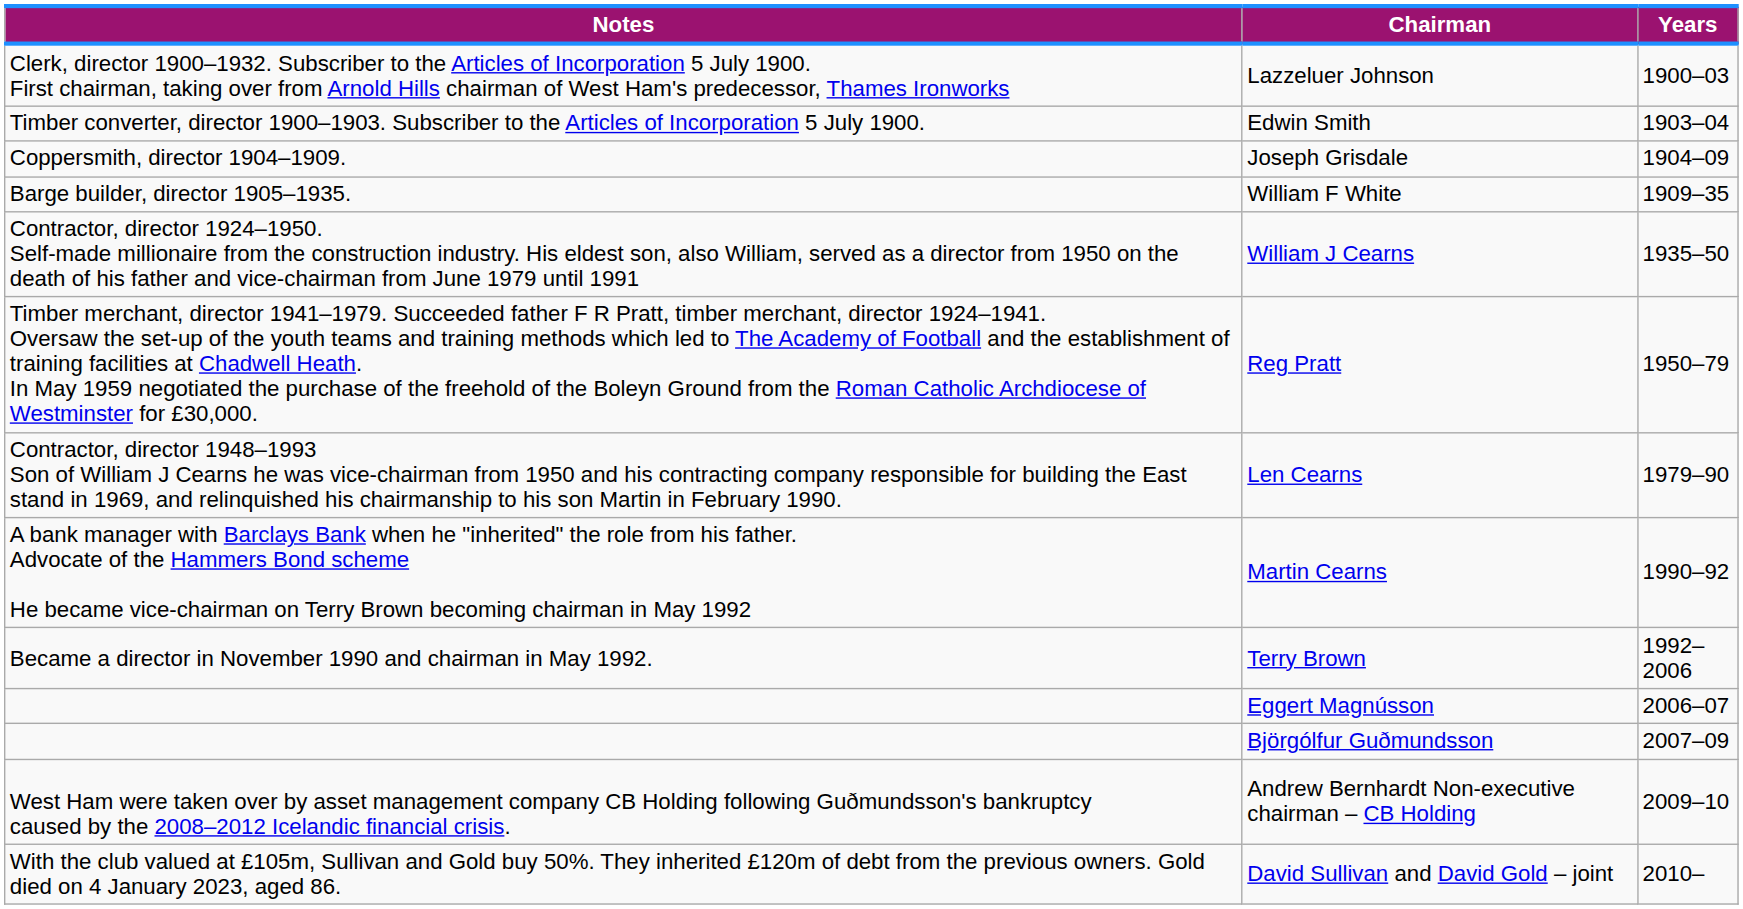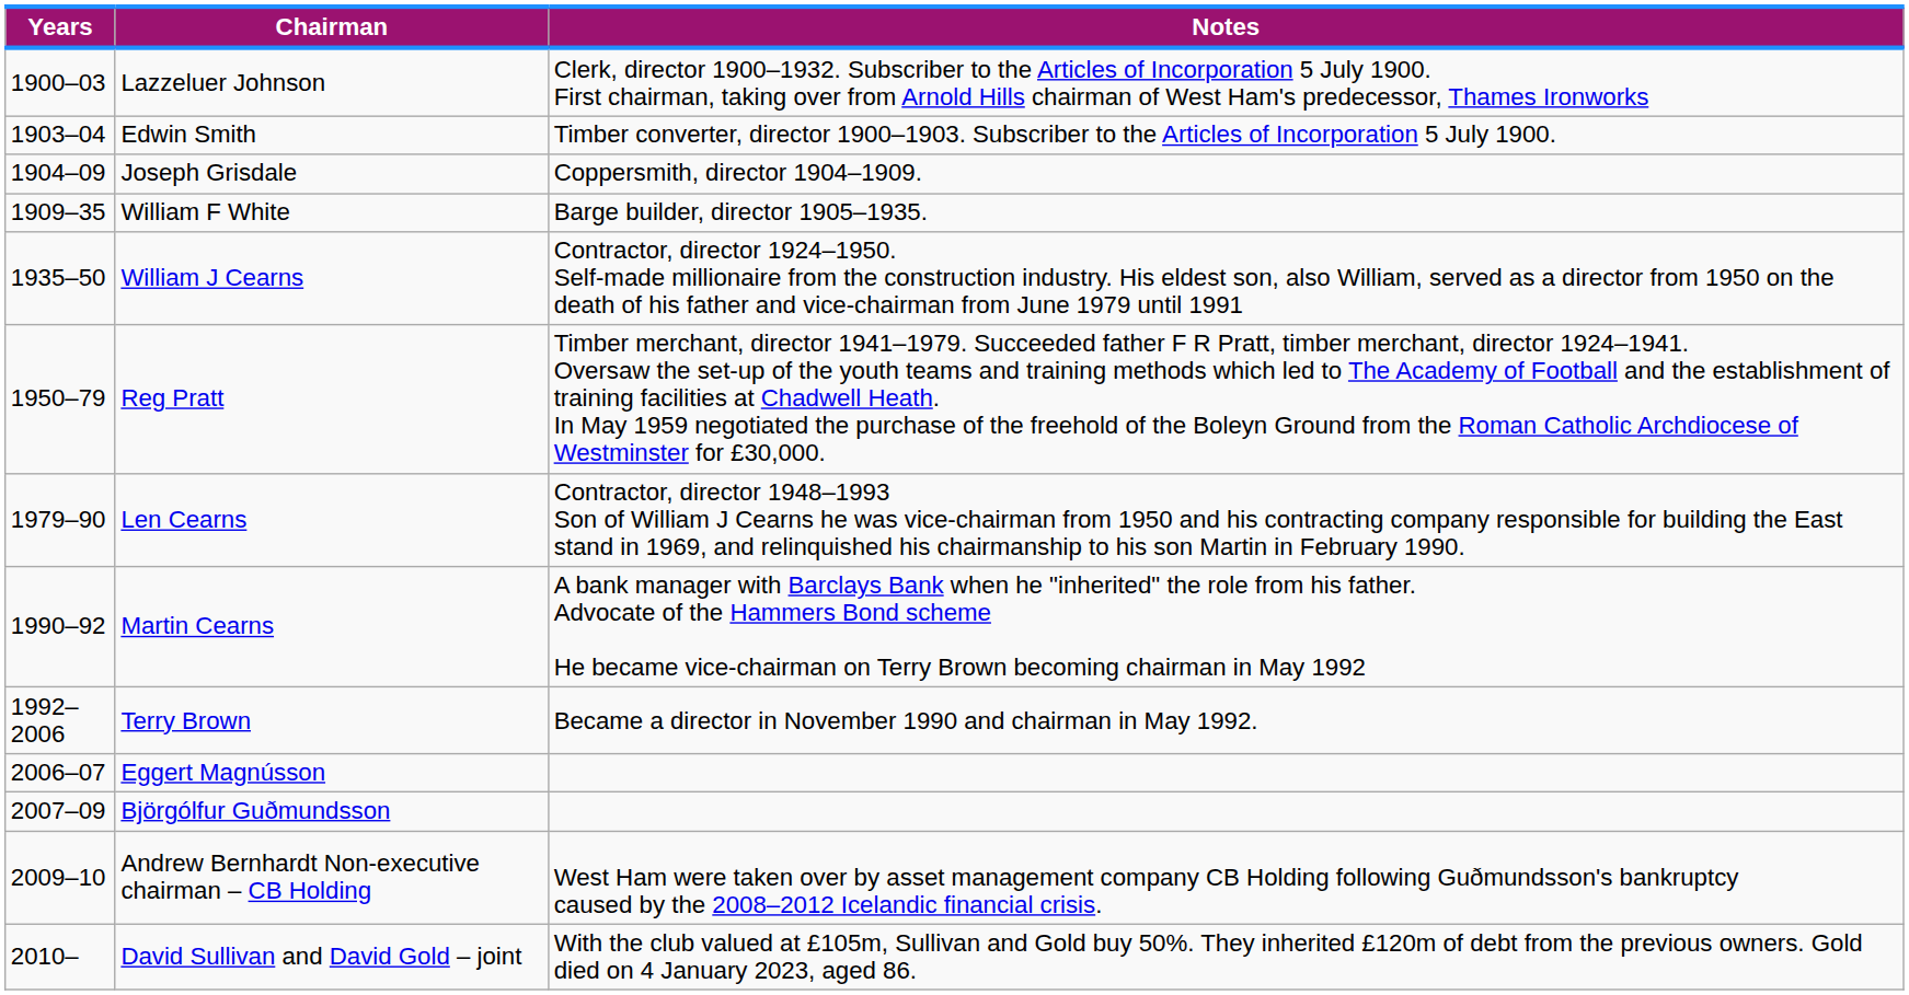columns swapped: Years <-> Notes
